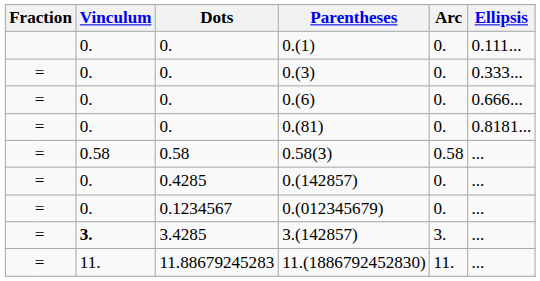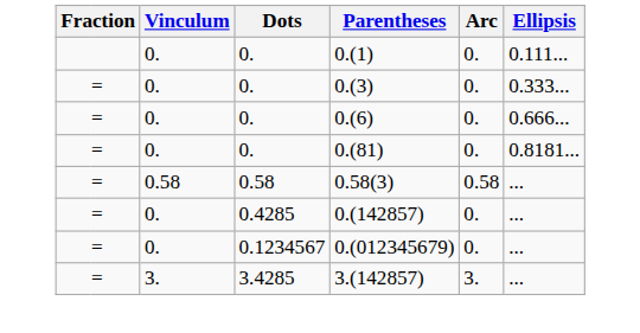3.4285 | Vinculum: bold -> normal
- row: = | 11. | 11.88679245283 | 11.(1886792452830) | 11. | ...
